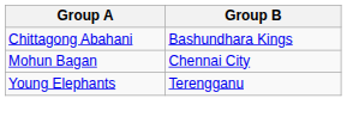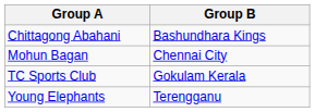+ row: TC Sports Club | Gokulam Kerala
